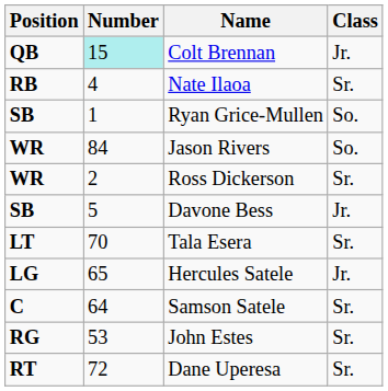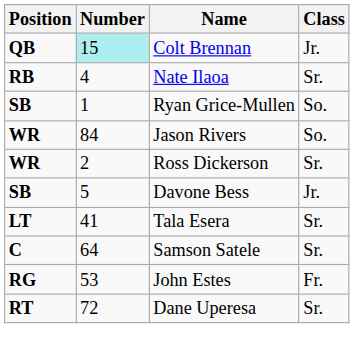Tala Esera | Number: 70 -> 41
- row: LG | 65 | Hercules Satele | Jr.
John Estes | Class: Sr. -> Fr.
